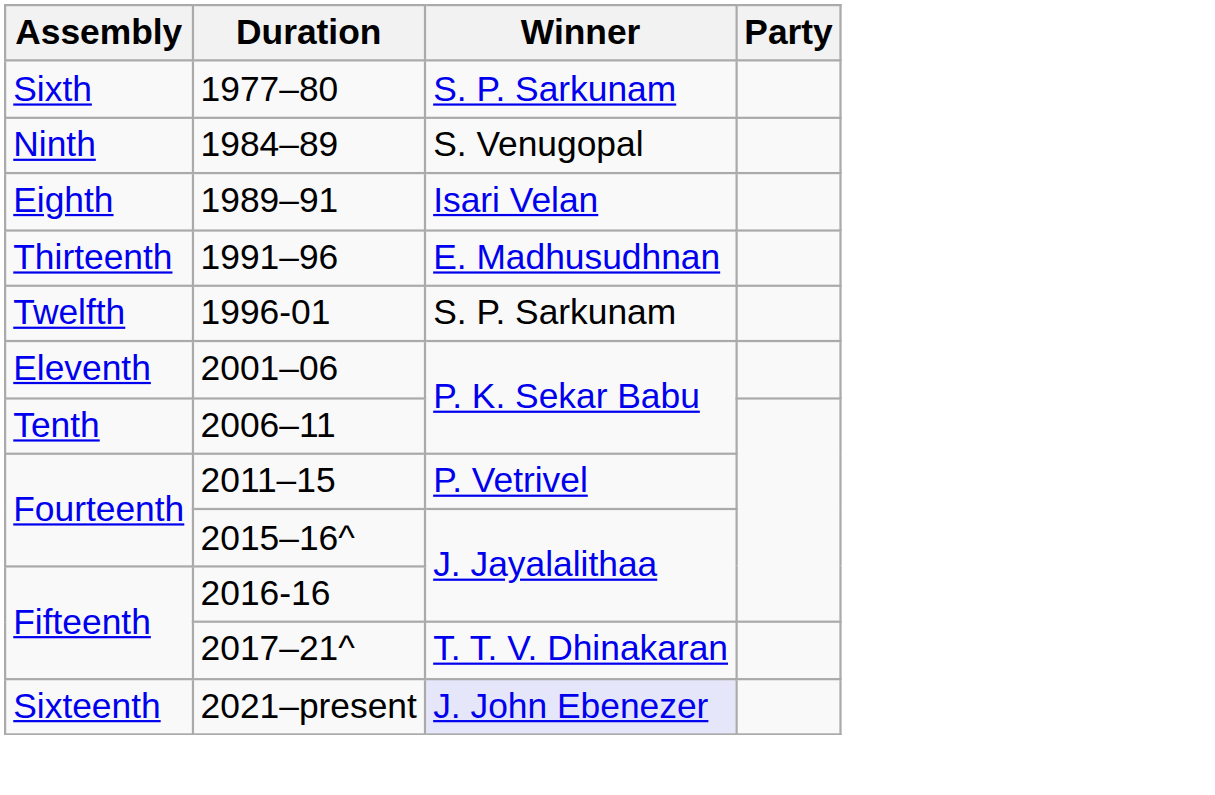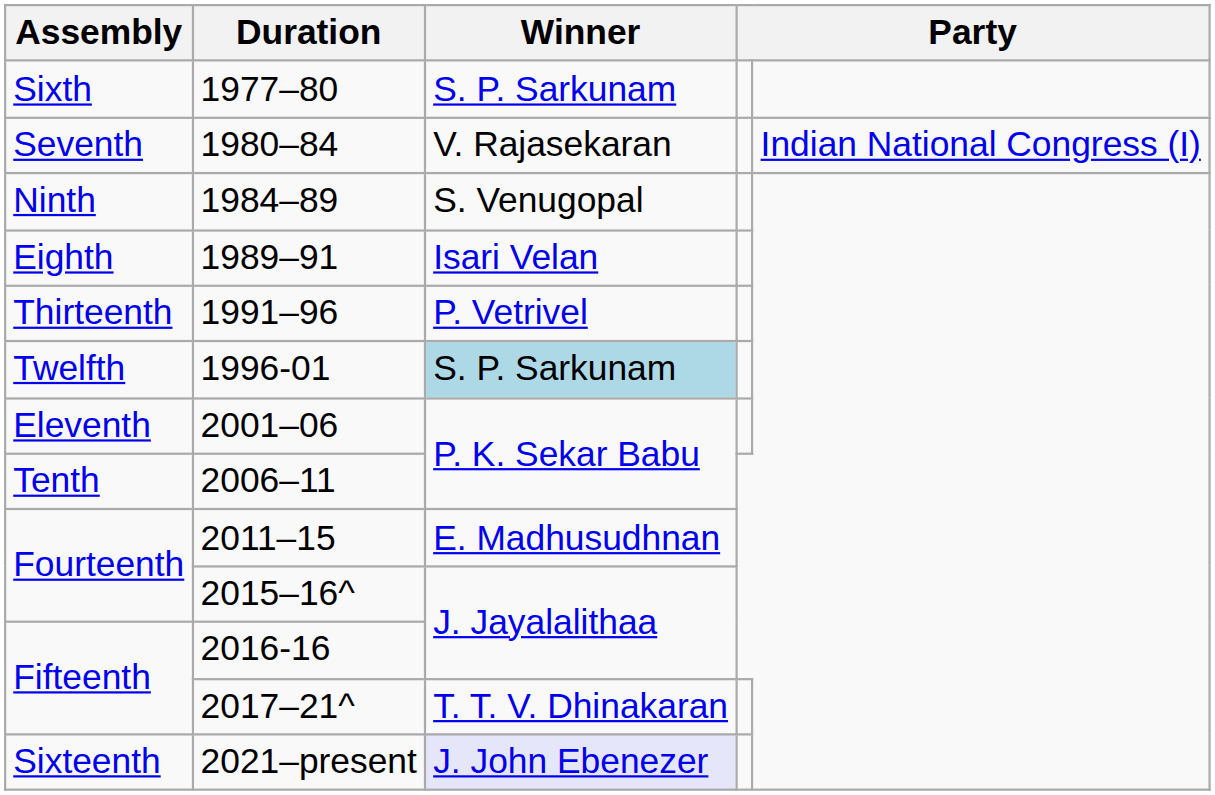+ row: Seventh | 1980–84 | V. Rajasekaran | Indian National Congress (I)
1991–96 | Winner: E. Madhusudhnan -> P. Vetrivel
1996-01 | Winner: no background -> lightblue background
2011–15 | Winner: P. Vetrivel -> E. Madhusudhnan
